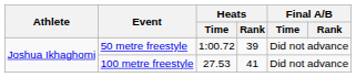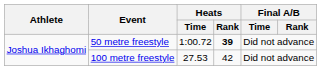50 metre freestyle | Heats / Rank: normal -> bold
100 metre freestyle | Heats / Rank: 41 -> 42
